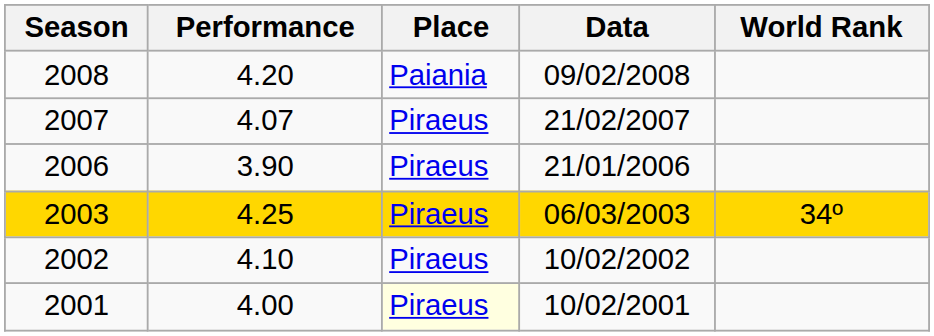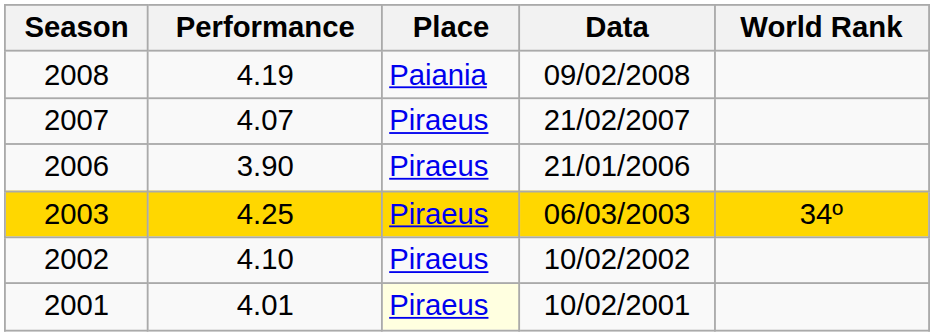2008 | Performance: 4.20 -> 4.19
2001 | Performance: 4.00 -> 4.01
